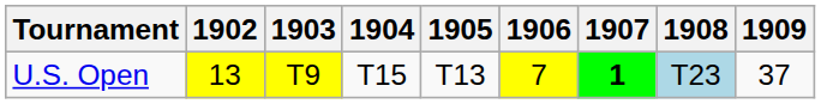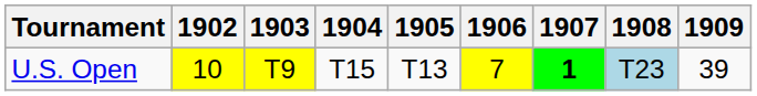U.S. Open | 1902: 13 -> 10
U.S. Open | 1909: 37 -> 39
